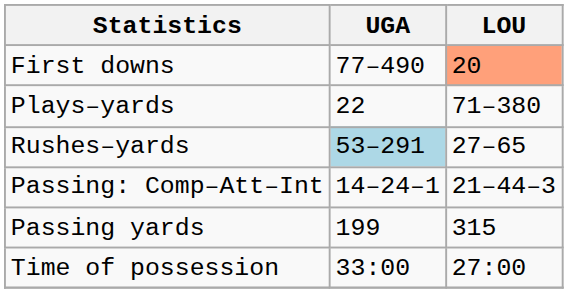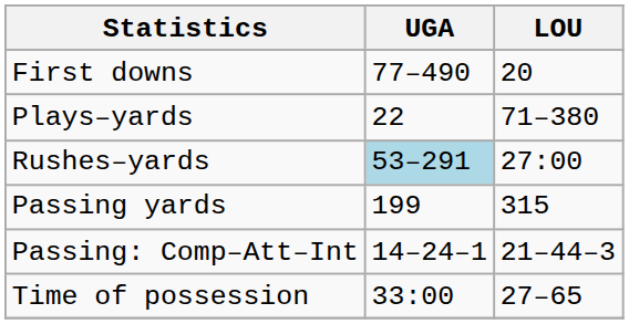First downs | LOU: lightsalmon background -> no background
Rushes–yards | LOU: 27–65 -> 27:00
rows swapped: Passing yards <-> Passing: Comp–Att–Int
Time of possession | LOU: 27:00 -> 27–65
